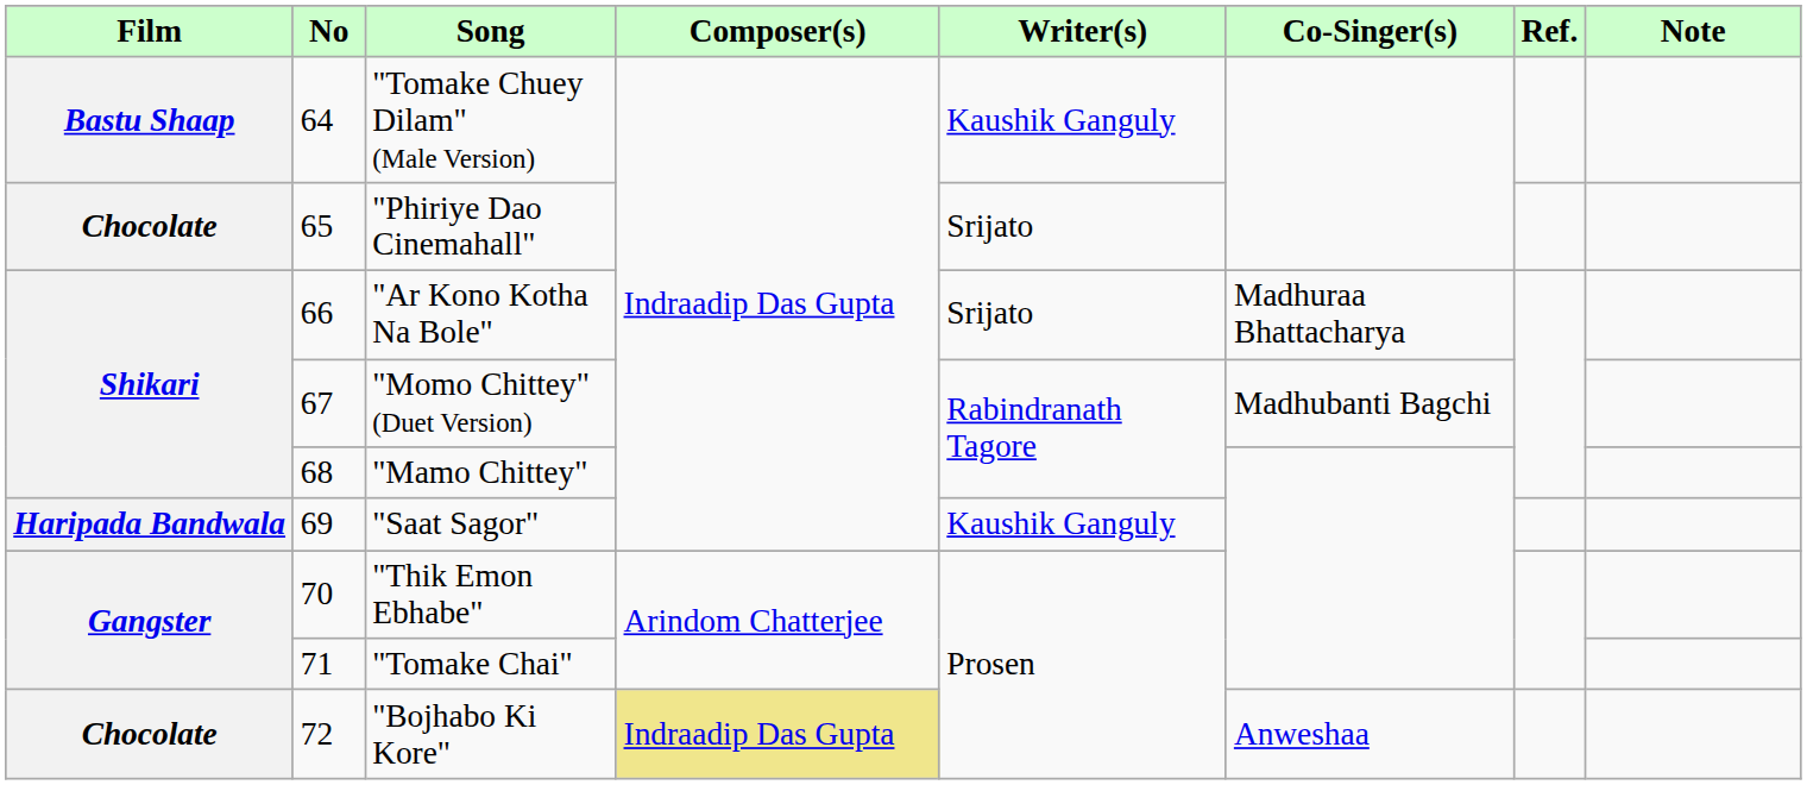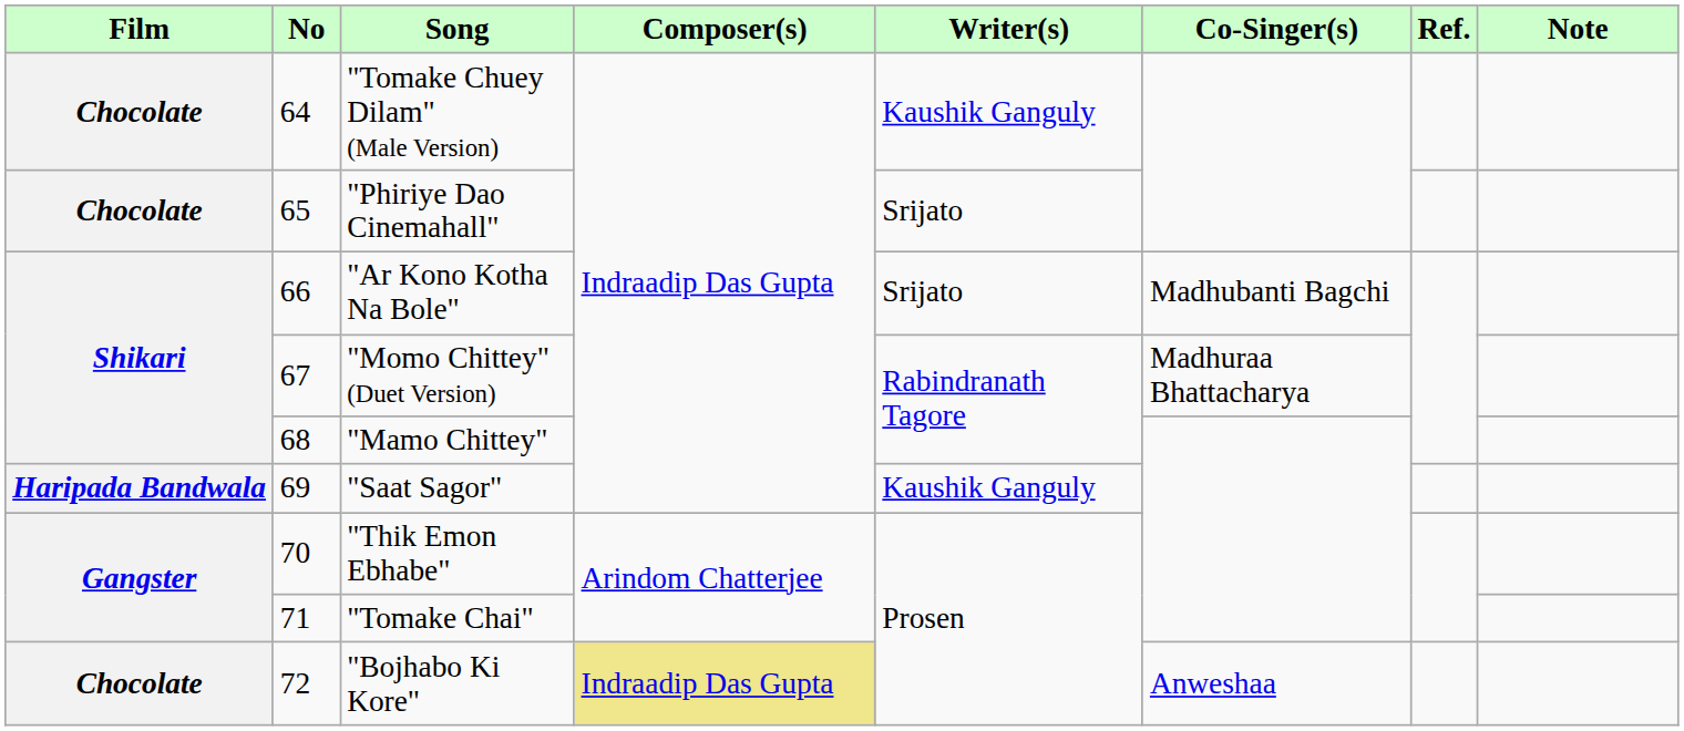"Tomake Chuey Dilam" (Male Version) | Film: Bastu Shaap -> Chocolate
"Ar Kono Kotha Na Bole" | Co-Singer(s): Madhuraa Bhattacharya -> Madhubanti Bagchi
"Momo Chittey" (Duet Version) | Co-Singer(s): Madhubanti Bagchi -> Madhuraa Bhattacharya
